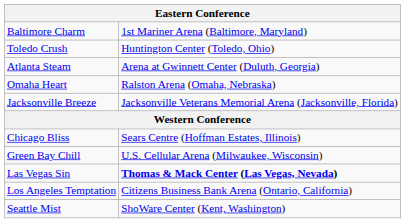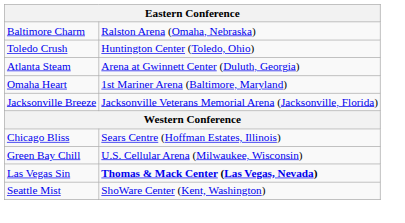Baltimore Charm | column 2: 1st Mariner Arena (Baltimore, Maryland) -> Ralston Arena (Omaha, Nebraska)
Omaha Heart | column 2: Ralston Arena (Omaha, Nebraska) -> 1st Mariner Arena (Baltimore, Maryland)
- row: Los Angeles Temptation | Citizens Business Bank Arena (Ontario, California)
